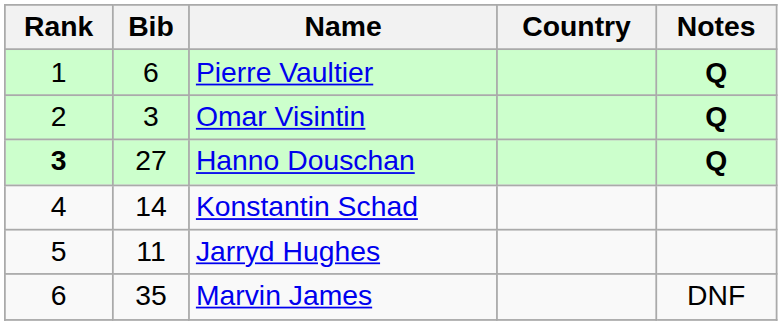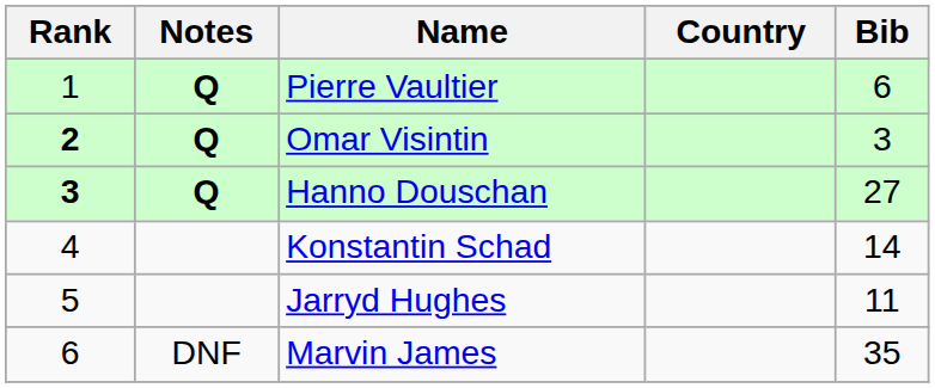columns swapped: Bib <-> Notes
Omar Visintin | Rank: normal -> bold
